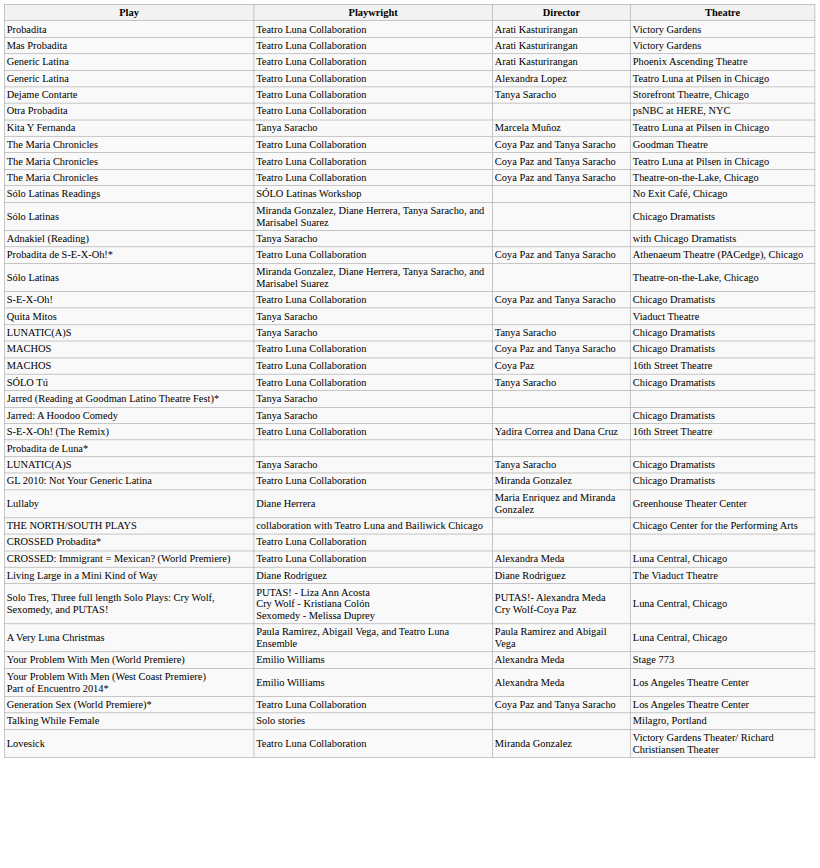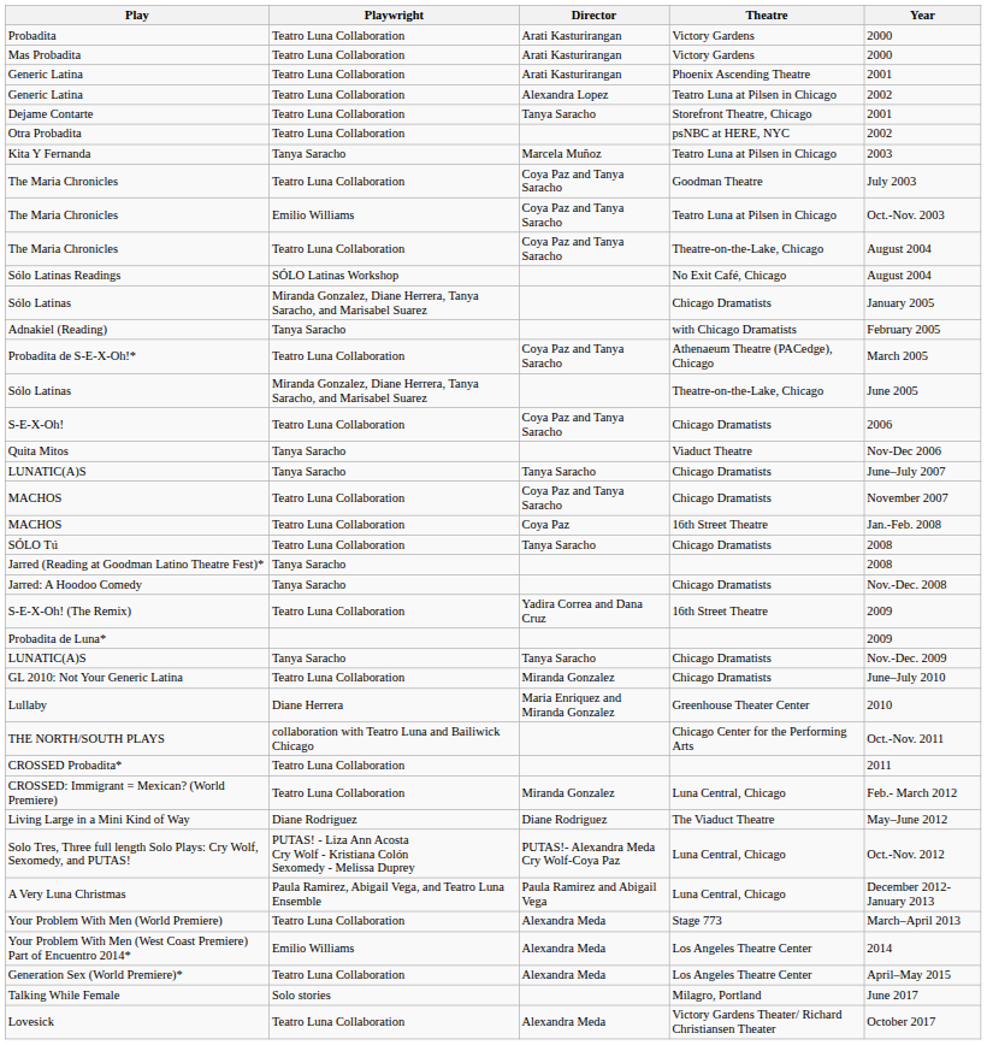+ column: Year | 2000 | 2000 | 2001 | 2002 | 2001 | 2002 | 2003 | July 2003 | Oct.-Nov. 2003 | August 2004 | August 2004 | January 2005 | February 2005 | March 2005 | June 2005 | 2006 | Nov-Dec 2006 | June–July 2007 | November 2007 | Jan.-Feb. 2008 | 2008 | 2008 | Nov.-Dec. 2008 | 2009 | 2009 | Nov.-Dec. 2009 | June–July 2010 | 2010 | Oct.-Nov. 2011 | 2011 | Feb.- March 2012 | May–June 2012 | Oct.-Nov. 2012 | December 2012-January 2013 | March–April 2013 | 2014 | April–May 2015 | June 2017 | October 2017
The Maria Chronicles / Teatro Luna at Pilsen in Chicago | Playwright: Teatro Luna Collaboration -> Emilio Williams
CROSSED: Immigrant = Mexican? (World Premiere) | Director: Alexandra Meda -> Miranda Gonzalez
Your Problem With Men (World Premiere) | Playwright: Emilio Williams -> Teatro Luna Collaboration
Generation Sex (World Premiere)* | Director: Coya Paz and Tanya Saracho -> Alexandra Meda
Lovesick | Director: Miranda Gonzalez -> Alexandra Meda
